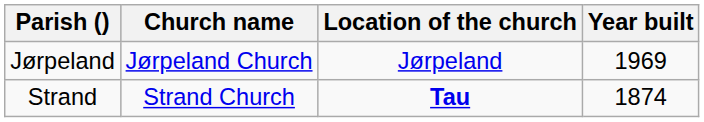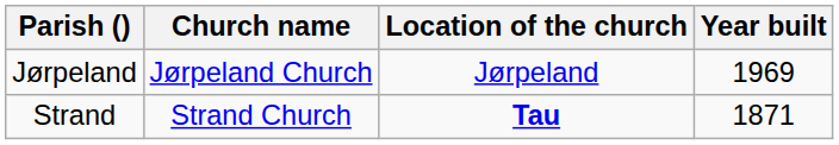Strand | Year built: 1874 -> 1871
